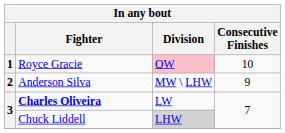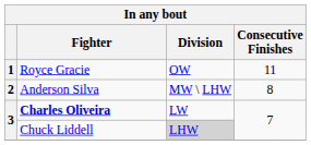Royce Gracie | Division: pink background -> no background
Royce Gracie | Consecutive Finishes: 10 -> 11
Anderson Silva | Consecutive Finishes: 9 -> 8
